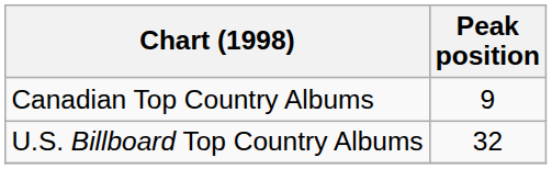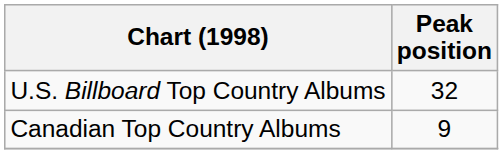rows swapped: Canadian Top Country Albums <-> U.S. Billboard Top Country Albums
